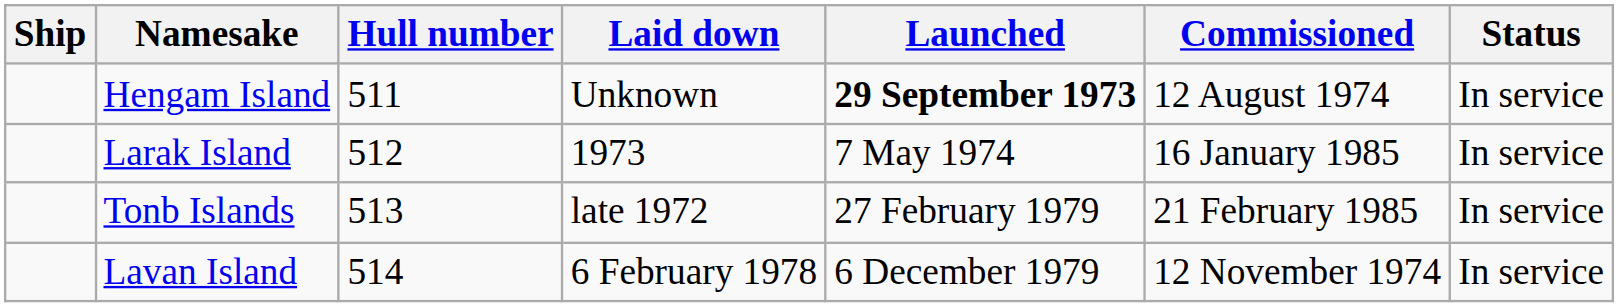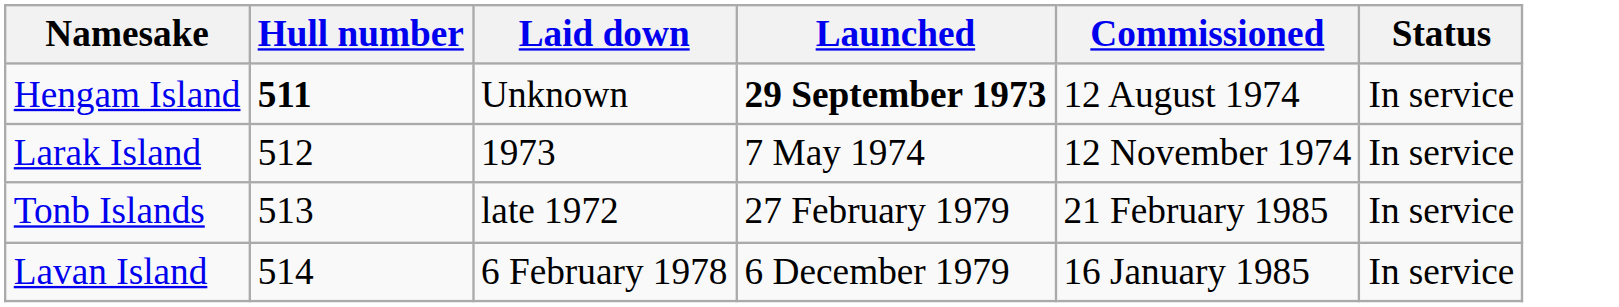- column: Ship
Hengam Island | Hull number: normal -> bold
Larak Island | Commissioned: 16 January 1985 -> 12 November 1974
Lavan Island | Commissioned: 12 November 1974 -> 16 January 1985
